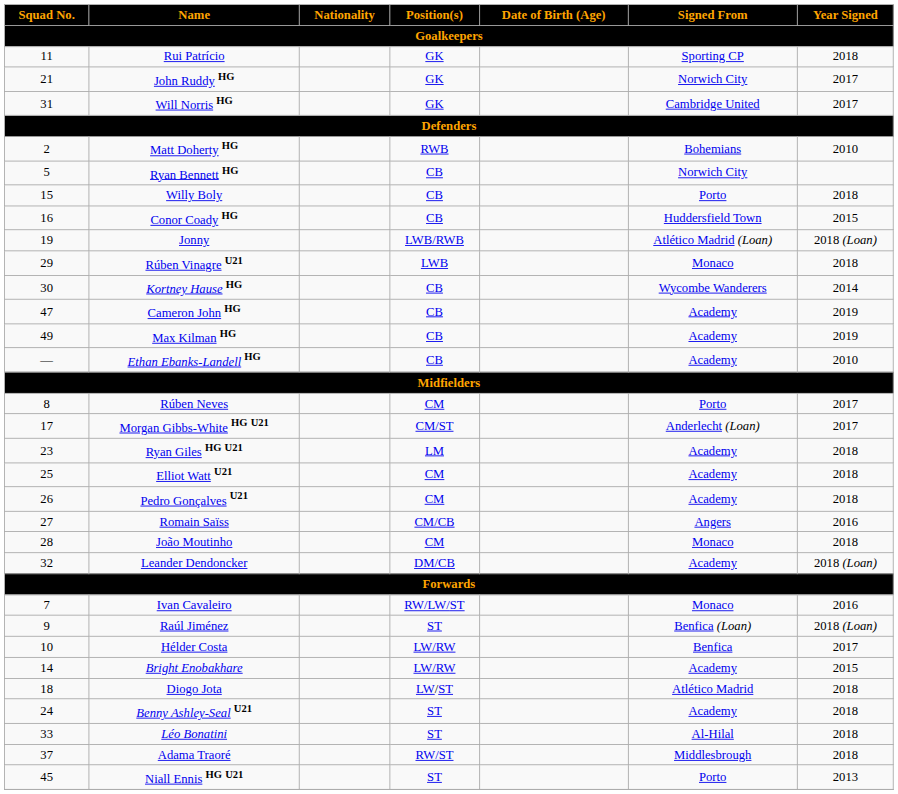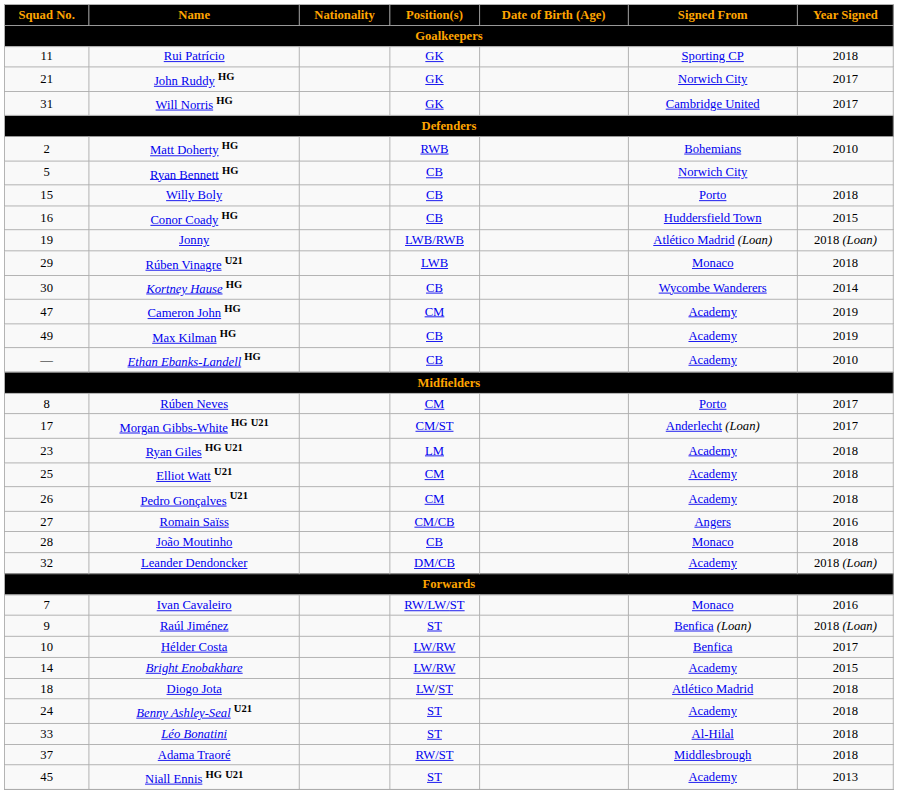Cameron John HG | Position(s): CB -> CM
João Moutinho | Position(s): CM -> CB
Niall Ennis HG U21 | Signed From: Porto -> Academy
